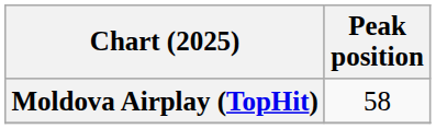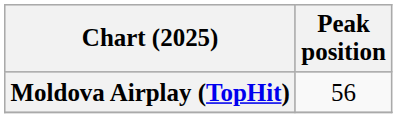Moldova Airplay (TopHit) | Peak position: 58 -> 56
